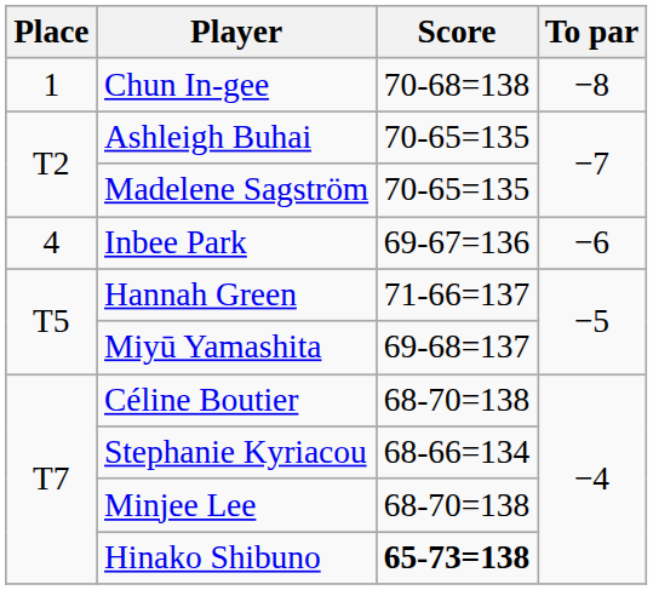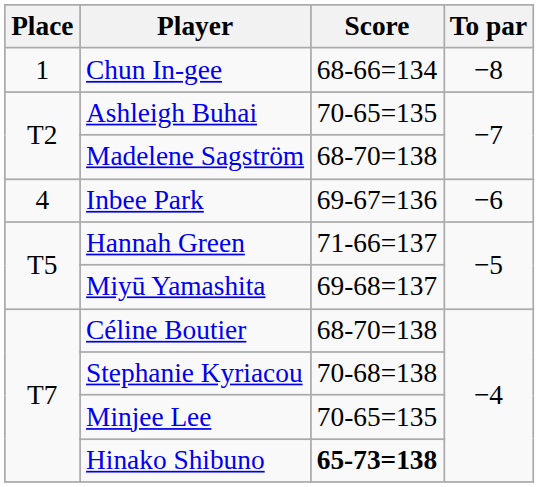Chun In-gee | Score: 70-68=138 -> 68-66=134
Madelene Sagström | Score: 70-65=135 -> 68-70=138
Stephanie Kyriacou | Score: 68-66=134 -> 70-68=138
Minjee Lee | Score: 68-70=138 -> 70-65=135
